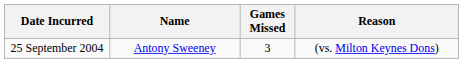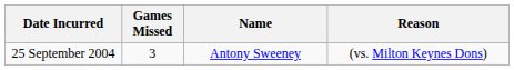columns swapped: Name <-> Games Missed
